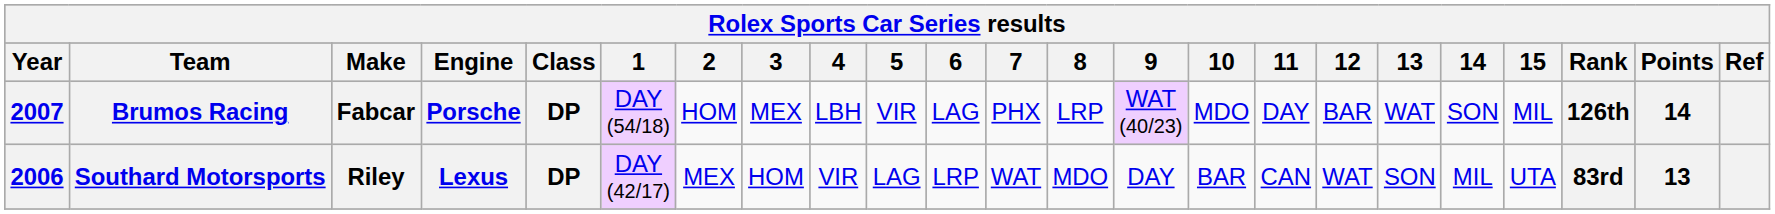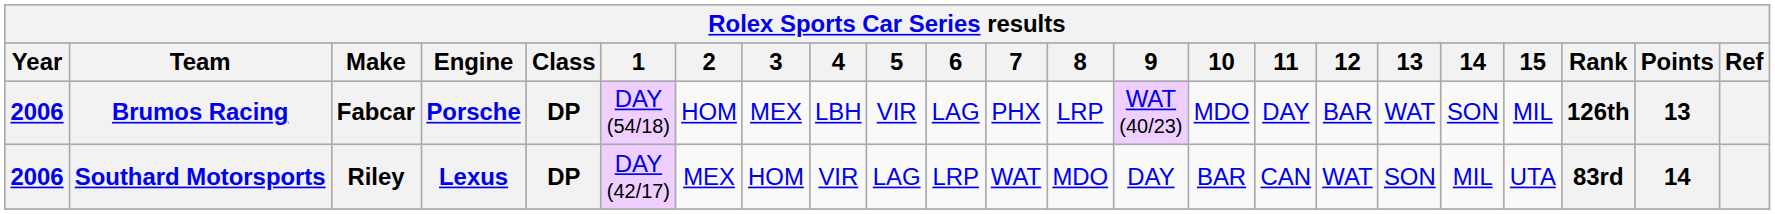Brumos Racing | Year: 2007 -> 2006
Brumos Racing | Points: 14 -> 13
Southard Motorsports | Points: 13 -> 14
